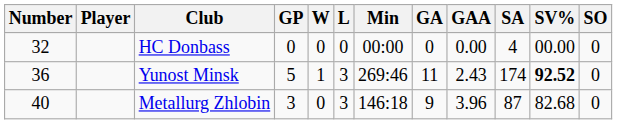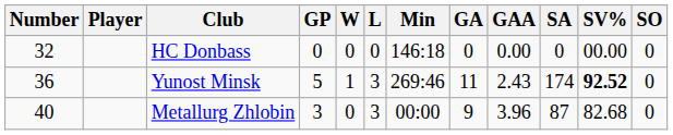HC Donbass | Min: 00:00 -> 146:18
HC Donbass | SA: 4 -> 0
Metallurg Zhlobin | Min: 146:18 -> 00:00
